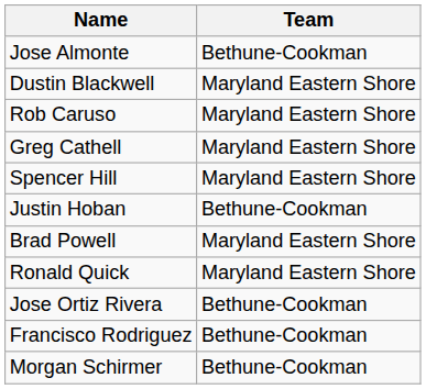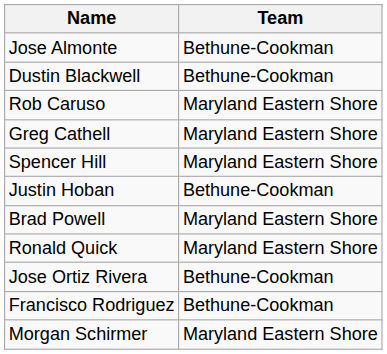Dustin Blackwell | Team: Maryland Eastern Shore -> Bethune-Cookman
Morgan Schirmer | Team: Bethune-Cookman -> Maryland Eastern Shore
